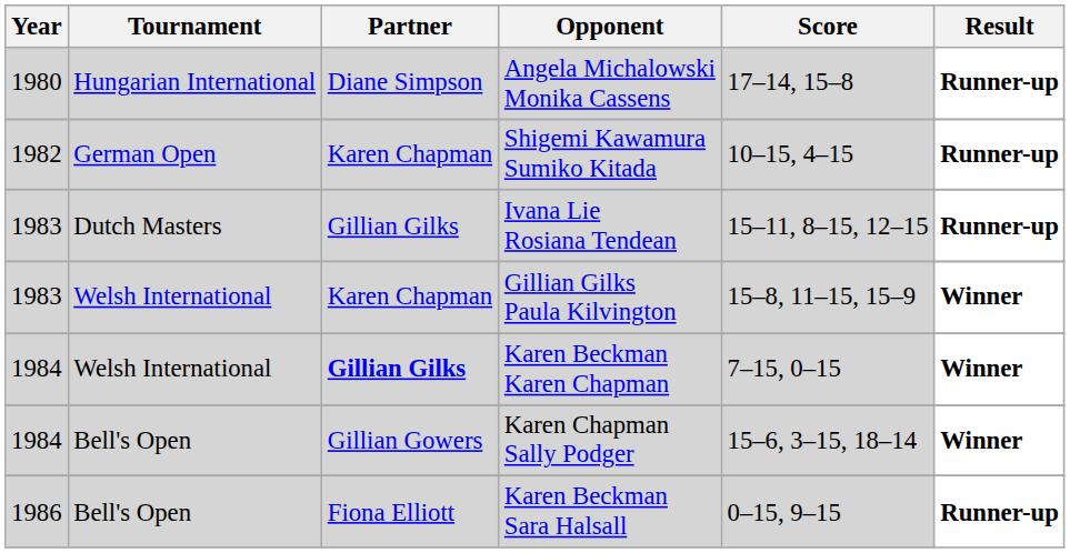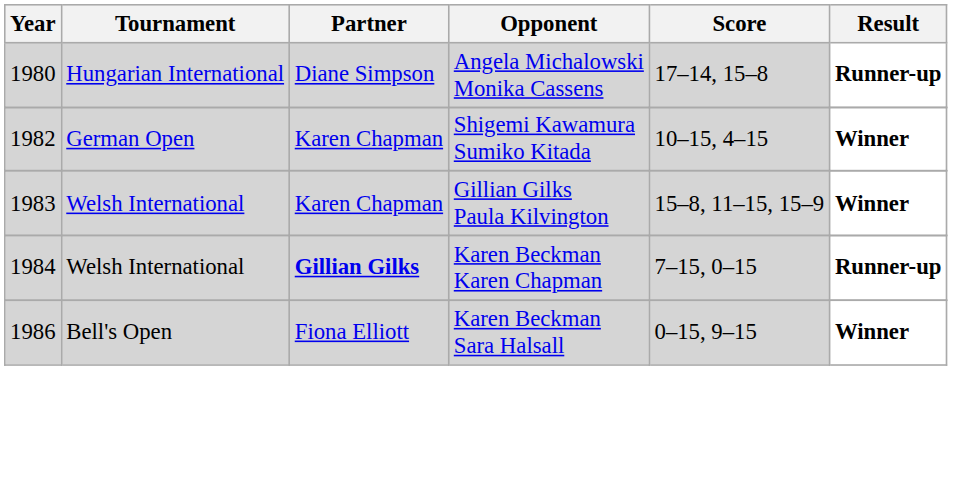Shigemi Kawamura Sumiko Kitada | Result: Runner-up -> Winner
- row: 1983 | Dutch Masters | Gillian Gilks | Ivana Lie Rosiana Tendean | 15–11, 8–15, 12–15 | Runner-up
Karen Beckman Karen Chapman | Result: Winner -> Runner-up
- row: 1984 | Bell's Open | Gillian Gowers | Karen Chapman Sally Podger | 15–6, 3–15, 18–14 | Winner
Karen Beckman Sara Halsall | Result: Runner-up -> Winner
